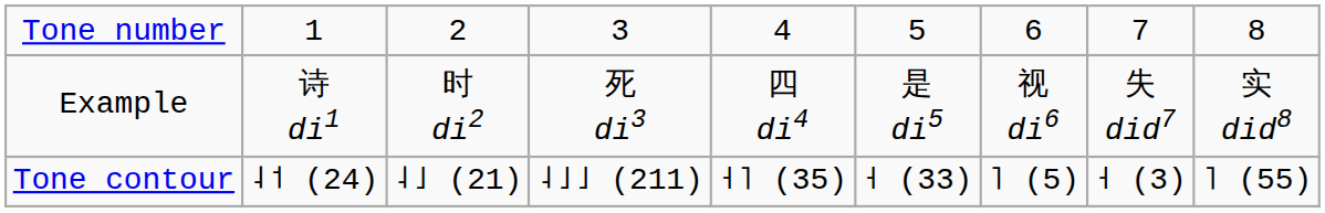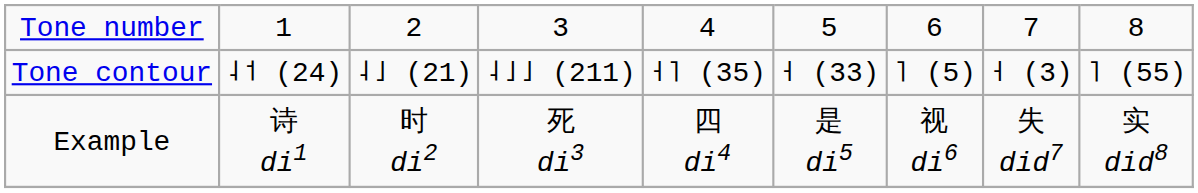rows swapped: Example <-> Tone contour
